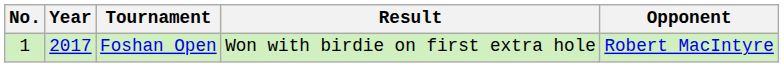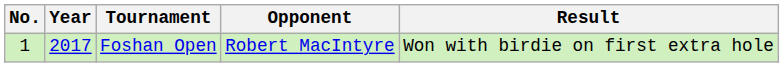columns swapped: Opponent <-> Result
